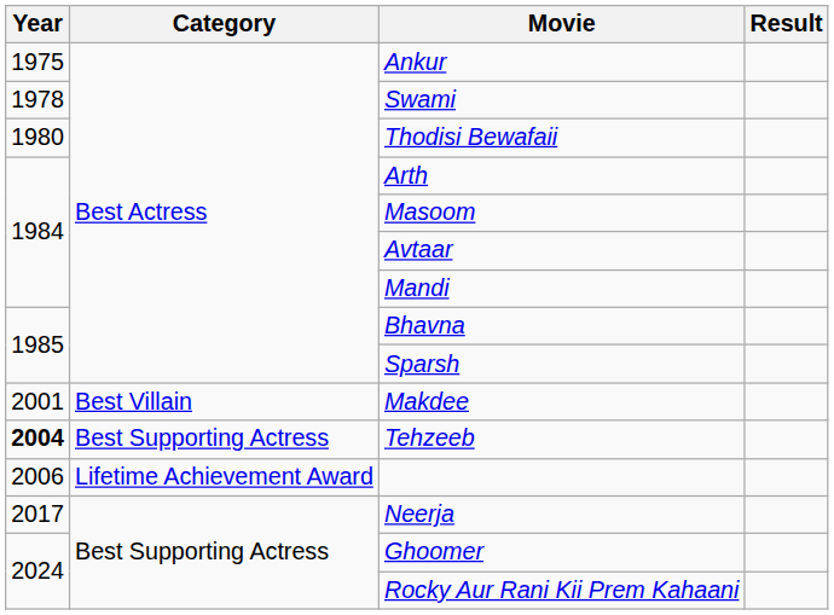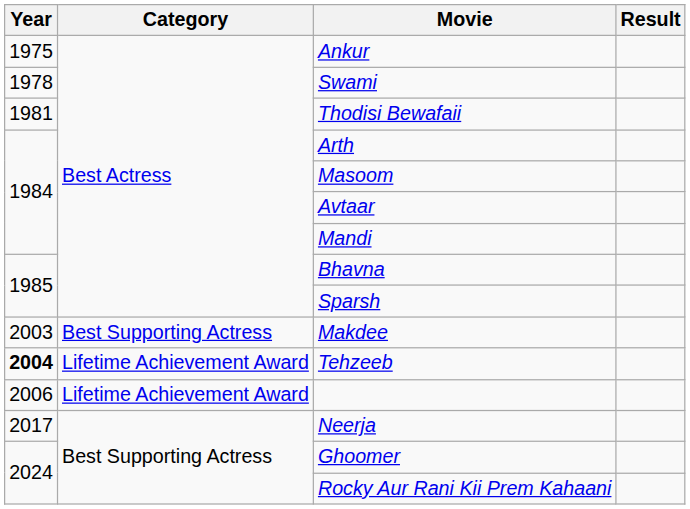Thodisi Bewafaii | Year: 1980 -> 1981
Makdee | Year: 2001 -> 2003
Makdee | Category: Best Villain -> Best Supporting Actress
Tehzeeb | Category: Best Supporting Actress -> Lifetime Achievement Award
